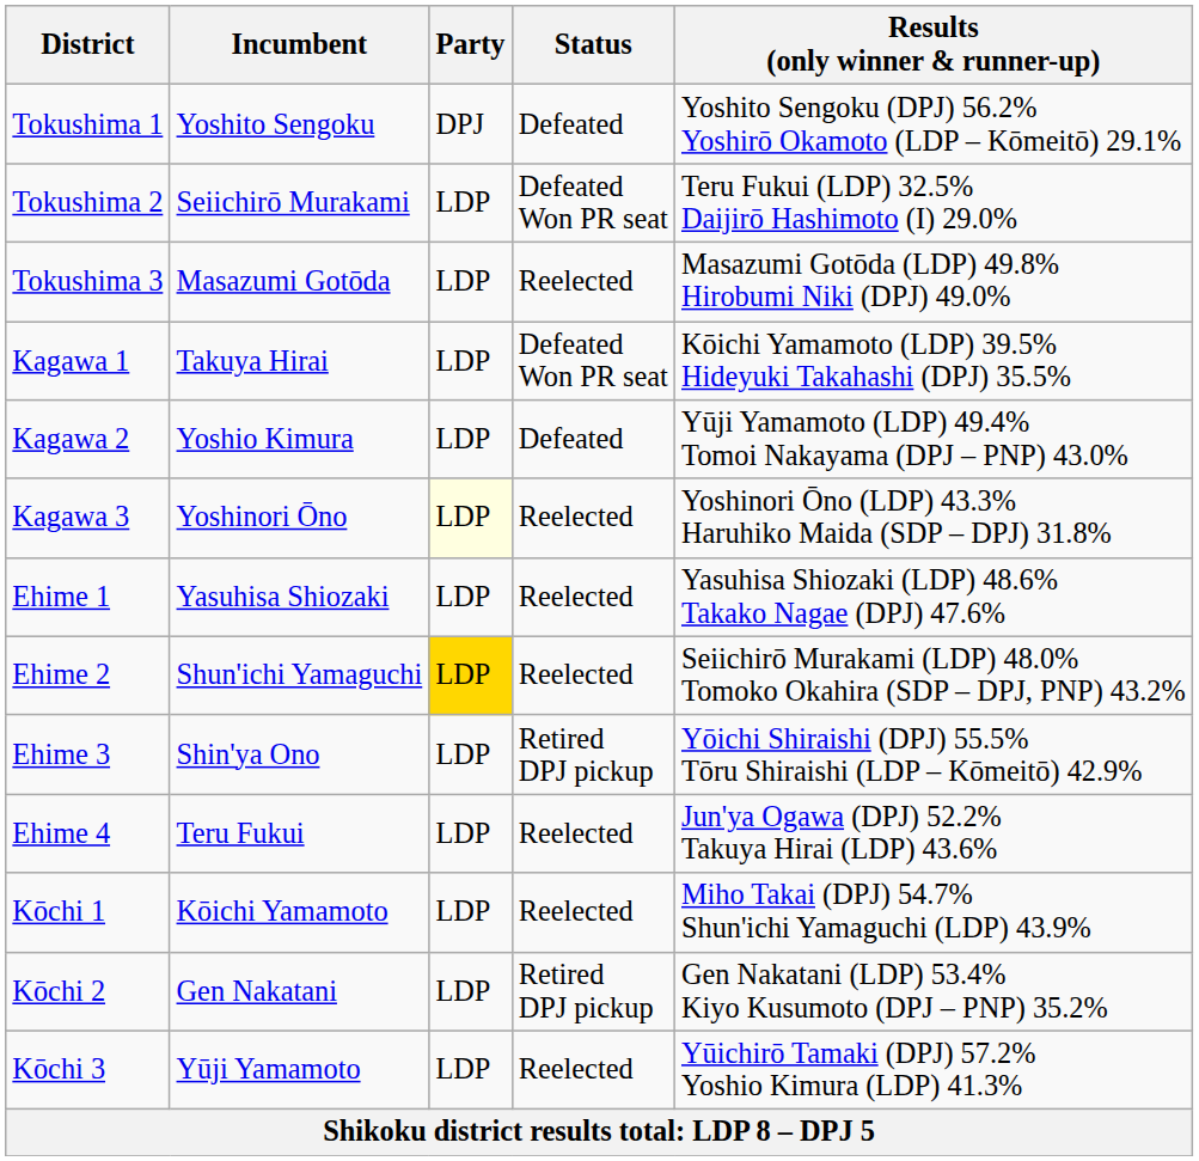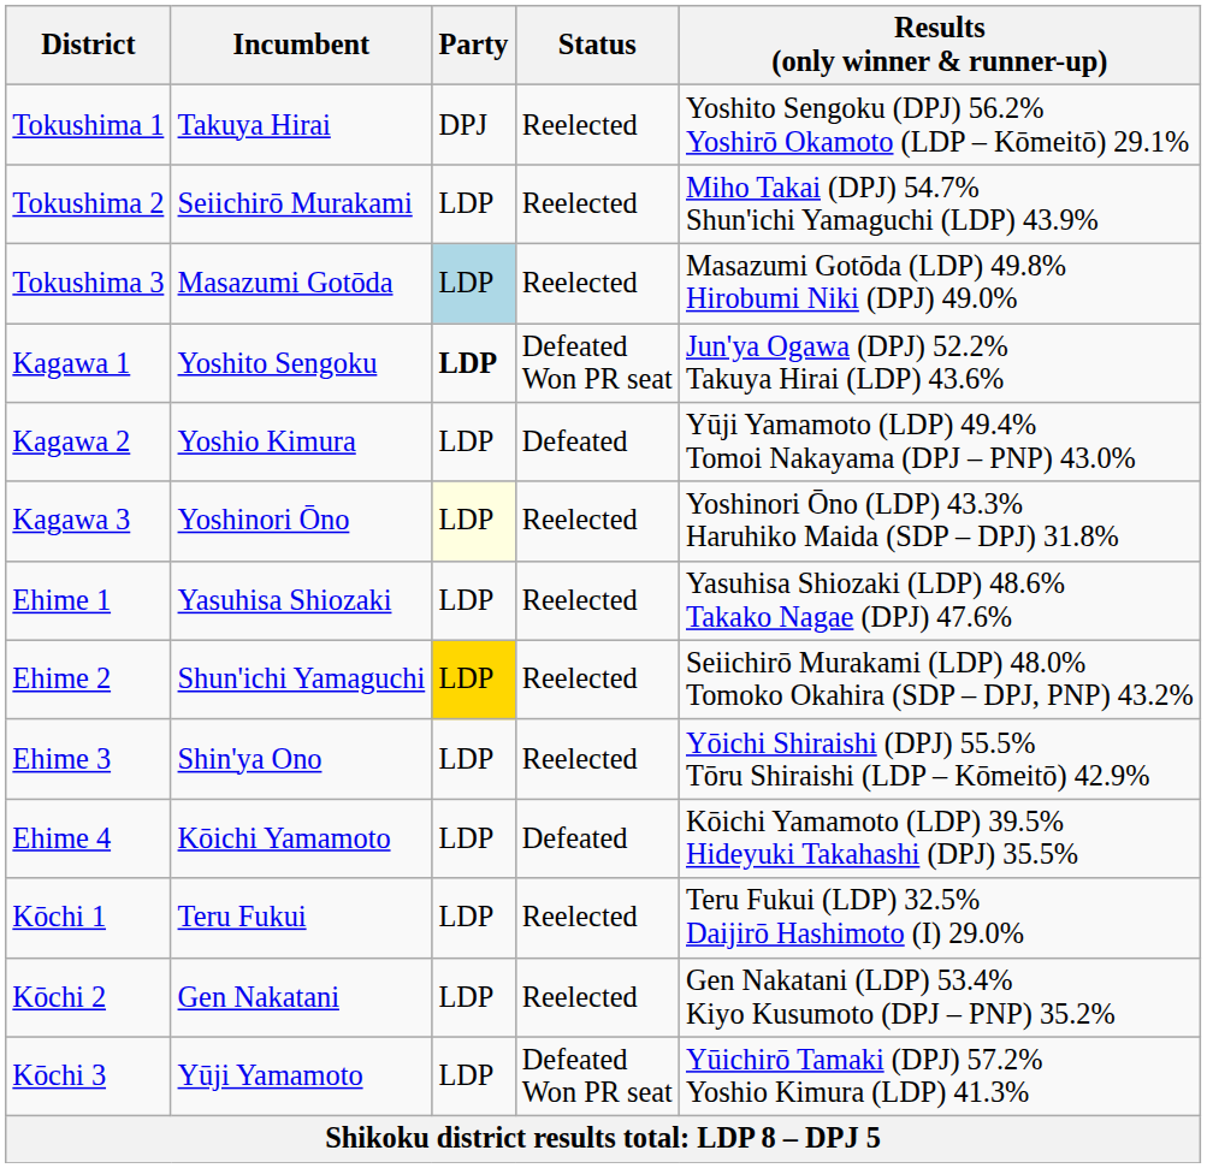Tokushima 1 | Incumbent: Yoshito Sengoku -> Takuya Hirai
Tokushima 1 | Status: Defeated -> Reelected
Tokushima 2 | Status: Defeated Won PR seat -> Reelected
Tokushima 2 | Results (only winner & runner-up): Teru Fukui (LDP) 32.5% Daijirō Hashimoto (I) 29.0% -> Miho Takai (DPJ) 54.7% Shun'ichi Yamaguchi (LDP) 43.9%
Tokushima 3 | Party: no background -> lightblue background
Kagawa 1 | Incumbent: Takuya Hirai -> Yoshito Sengoku
Kagawa 1 | Party: normal -> bold
Kagawa 1 | Results (only winner & runner-up): Kōichi Yamamoto (LDP) 39.5% Hideyuki Takahashi (DPJ) 35.5% -> Jun'ya Ogawa (DPJ) 52.2% Takuya Hirai (LDP) 43.6%
Ehime 3 | Status: Retired DPJ pickup -> Reelected
Ehime 4 | Incumbent: Teru Fukui -> Kōichi Yamamoto
Ehime 4 | Status: Reelected -> Defeated
Ehime 4 | Results (only winner & runner-up): Jun'ya Ogawa (DPJ) 52.2% Takuya Hirai (LDP) 43.6% -> Kōichi Yamamoto (LDP) 39.5% Hideyuki Takahashi (DPJ) 35.5%
Kōchi 1 | Incumbent: Kōichi Yamamoto -> Teru Fukui
Kōchi 1 | Results (only winner & runner-up): Miho Takai (DPJ) 54.7% Shun'ichi Yamaguchi (LDP) 43.9% -> Teru Fukui (LDP) 32.5% Daijirō Hashimoto (I) 29.0%
Kōchi 2 | Status: Retired DPJ pickup -> Reelected
Kōchi 3 | Status: Reelected -> Defeated Won PR seat
